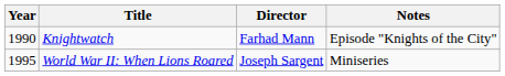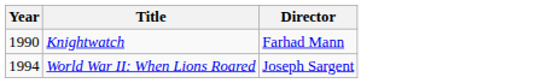- column: Notes | Episode "Knights of the City" | Miniseries
World War II: When Lions Roared | Year: 1995 -> 1994
